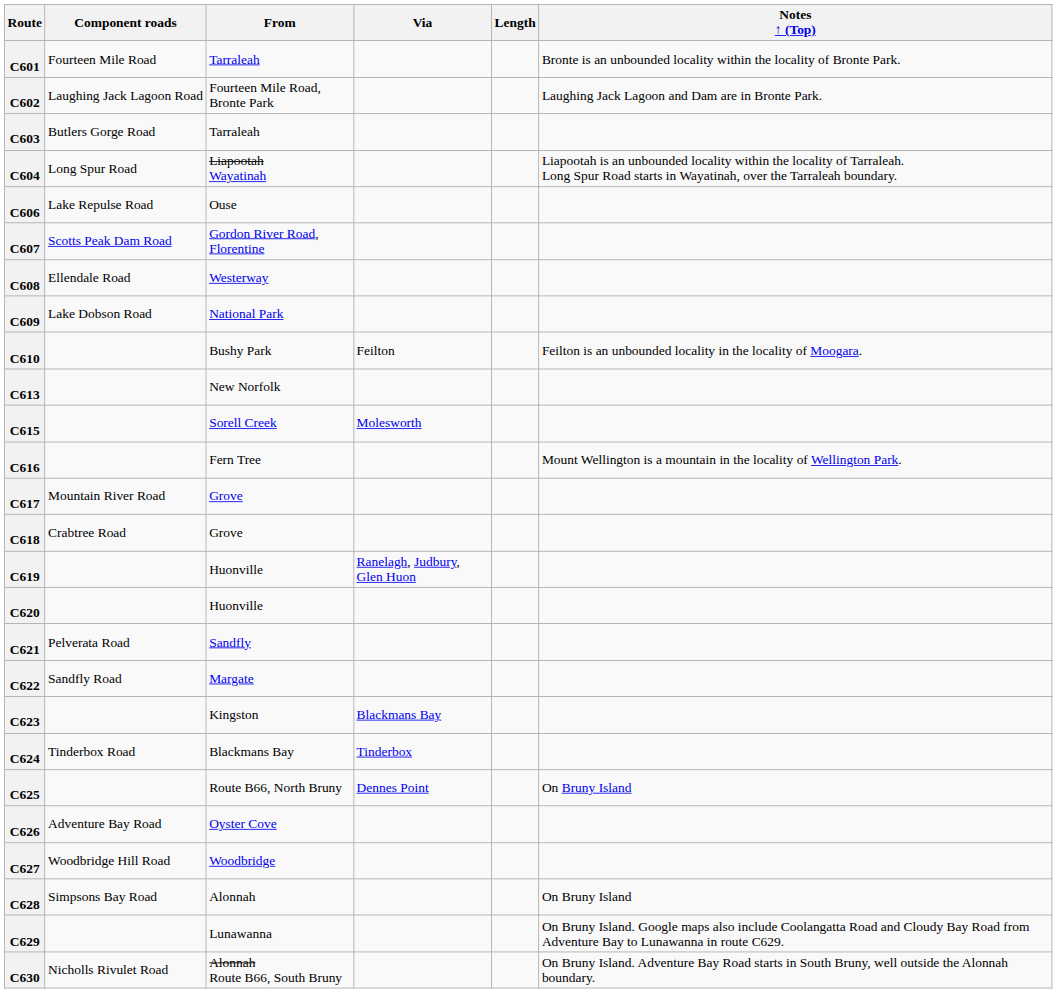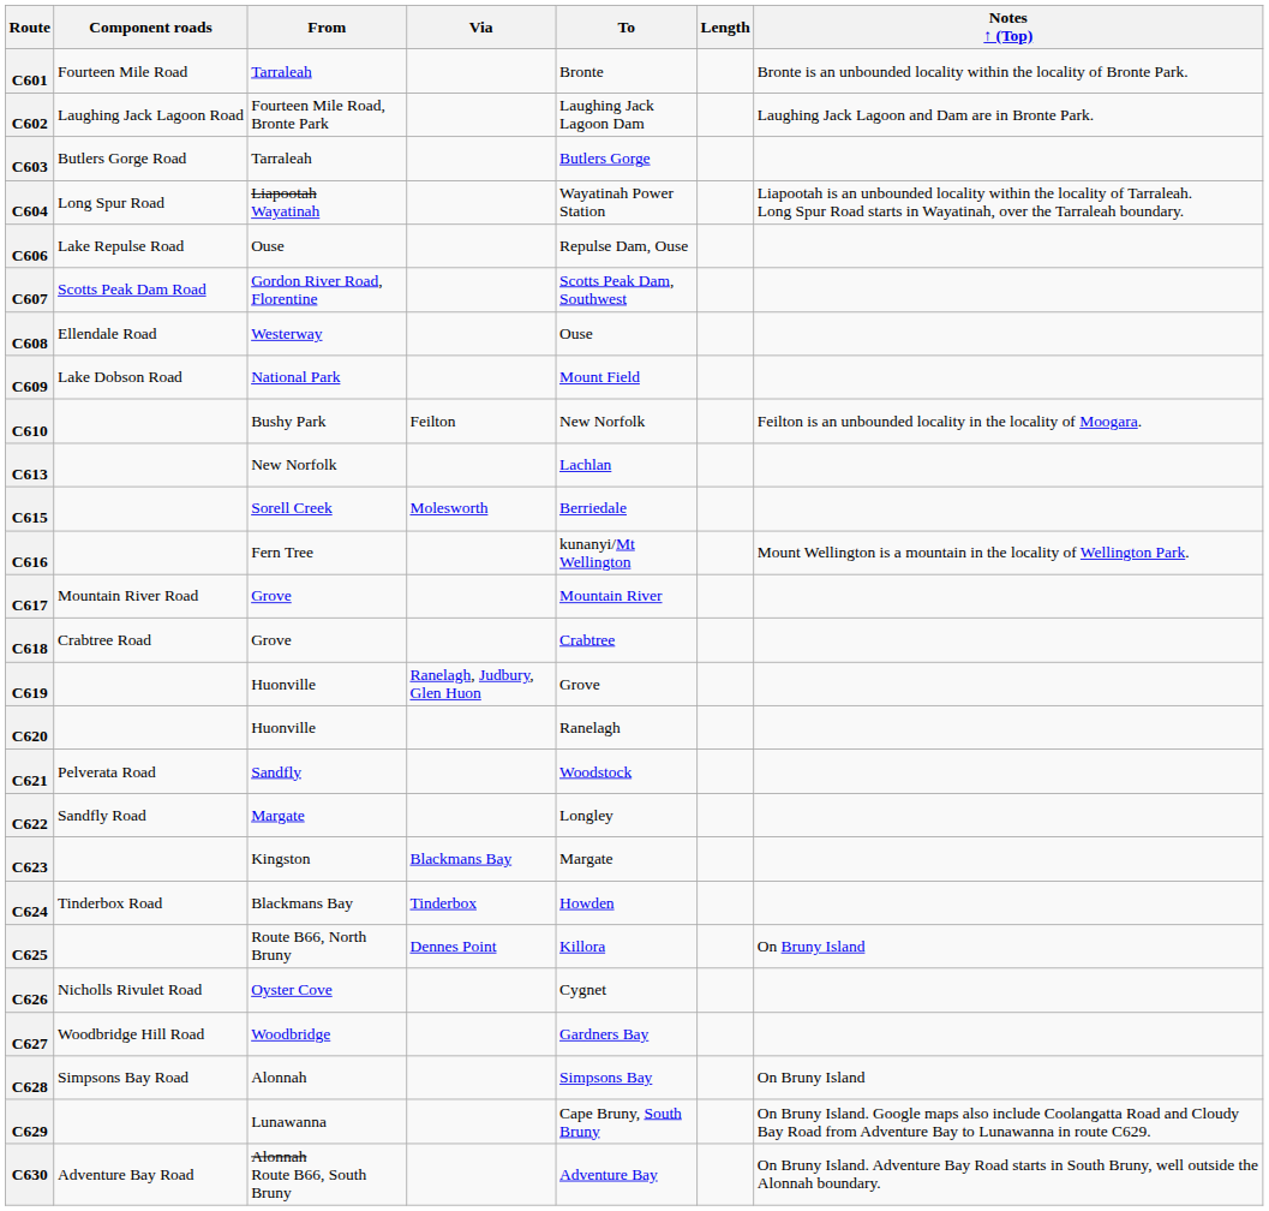+ column: To | Bronte | Laughing Jack Lagoon Dam | Butlers Gorge | Wayatinah Power Station | Repulse Dam, Ouse | Scotts Peak Dam, Southwest | Ouse | Mount Field | New Norfolk | Lachlan | Berriedale | kunanyi/Mt Wellington | Mountain River | Crabtree | Grove | Ranelagh | Woodstock | Longley | Margate | Howden | Killora | Cygnet | Gardners Bay | Simpsons Bay | Cape Bruny, South Bruny | Adventure Bay
C626 | Component roads: Adventure Bay Road -> Nicholls Rivulet Road
C630 | Component roads: Nicholls Rivulet Road -> Adventure Bay Road
